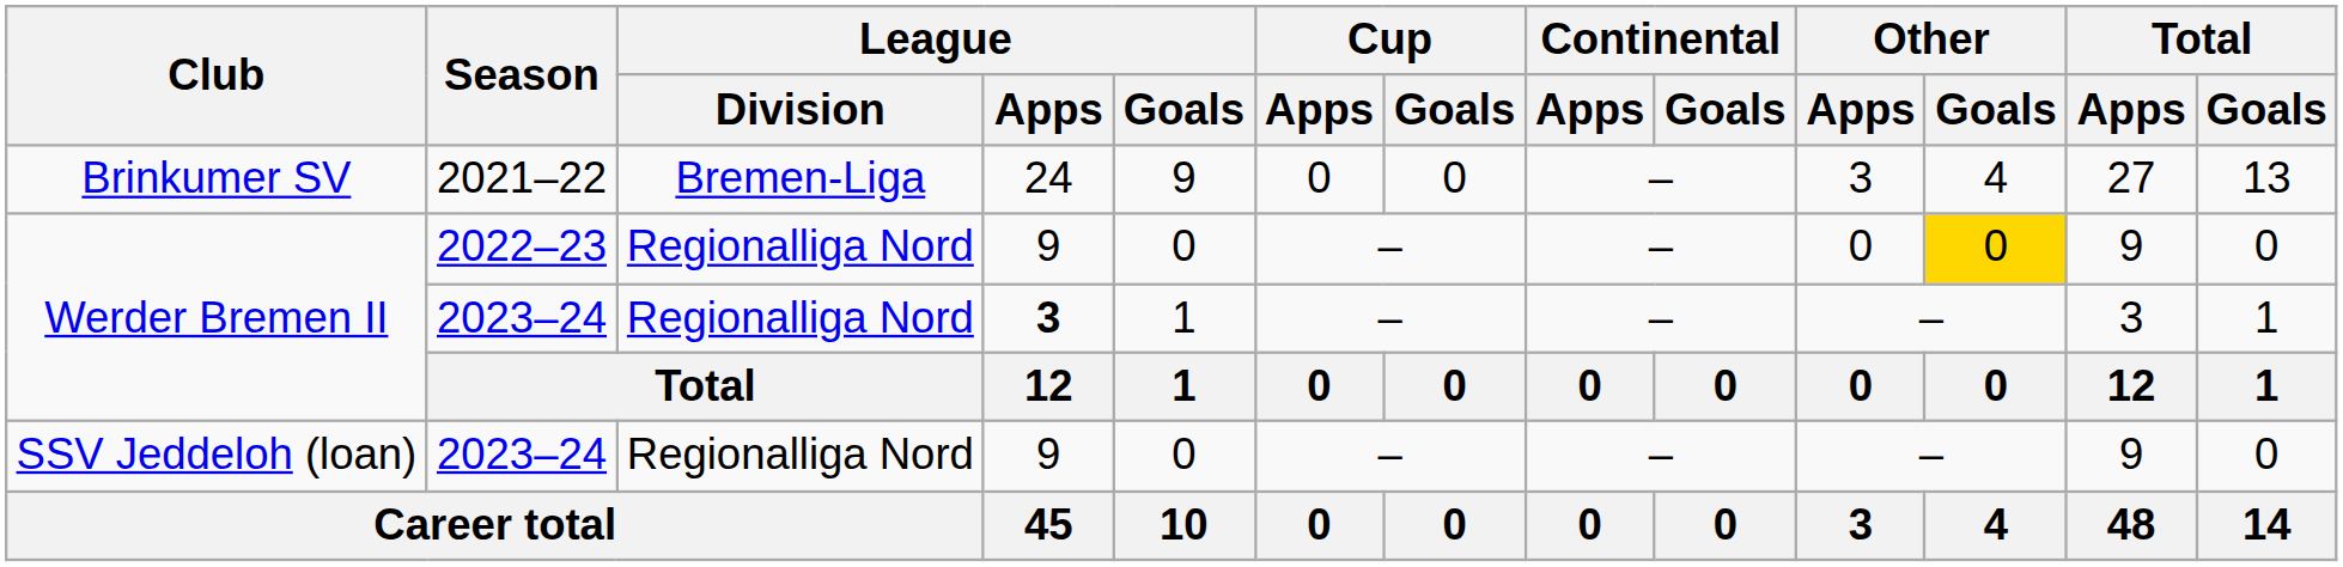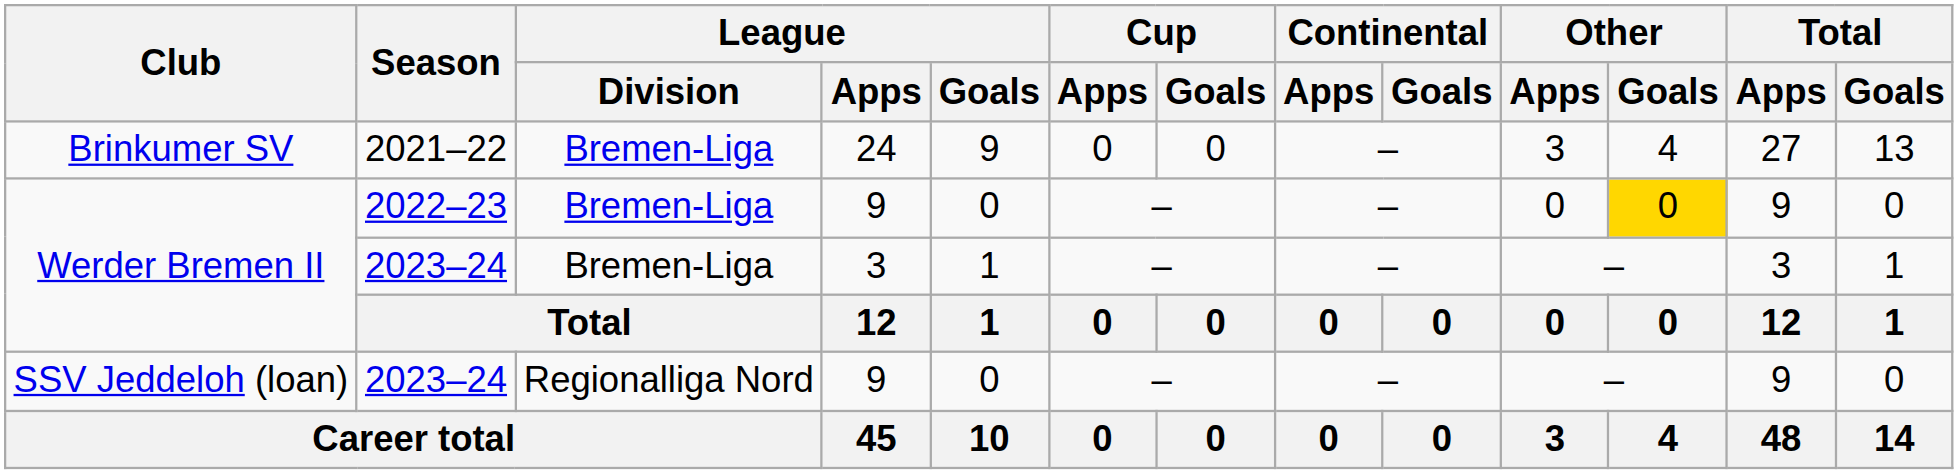Werder Bremen II / 2022–23 | League / Division: Regionalliga Nord -> Bremen-Liga
Werder Bremen II / 2023–24 | League / Division: Regionalliga Nord -> Bremen-Liga
Werder Bremen II / 2023–24 | League / Apps: bold -> normal
